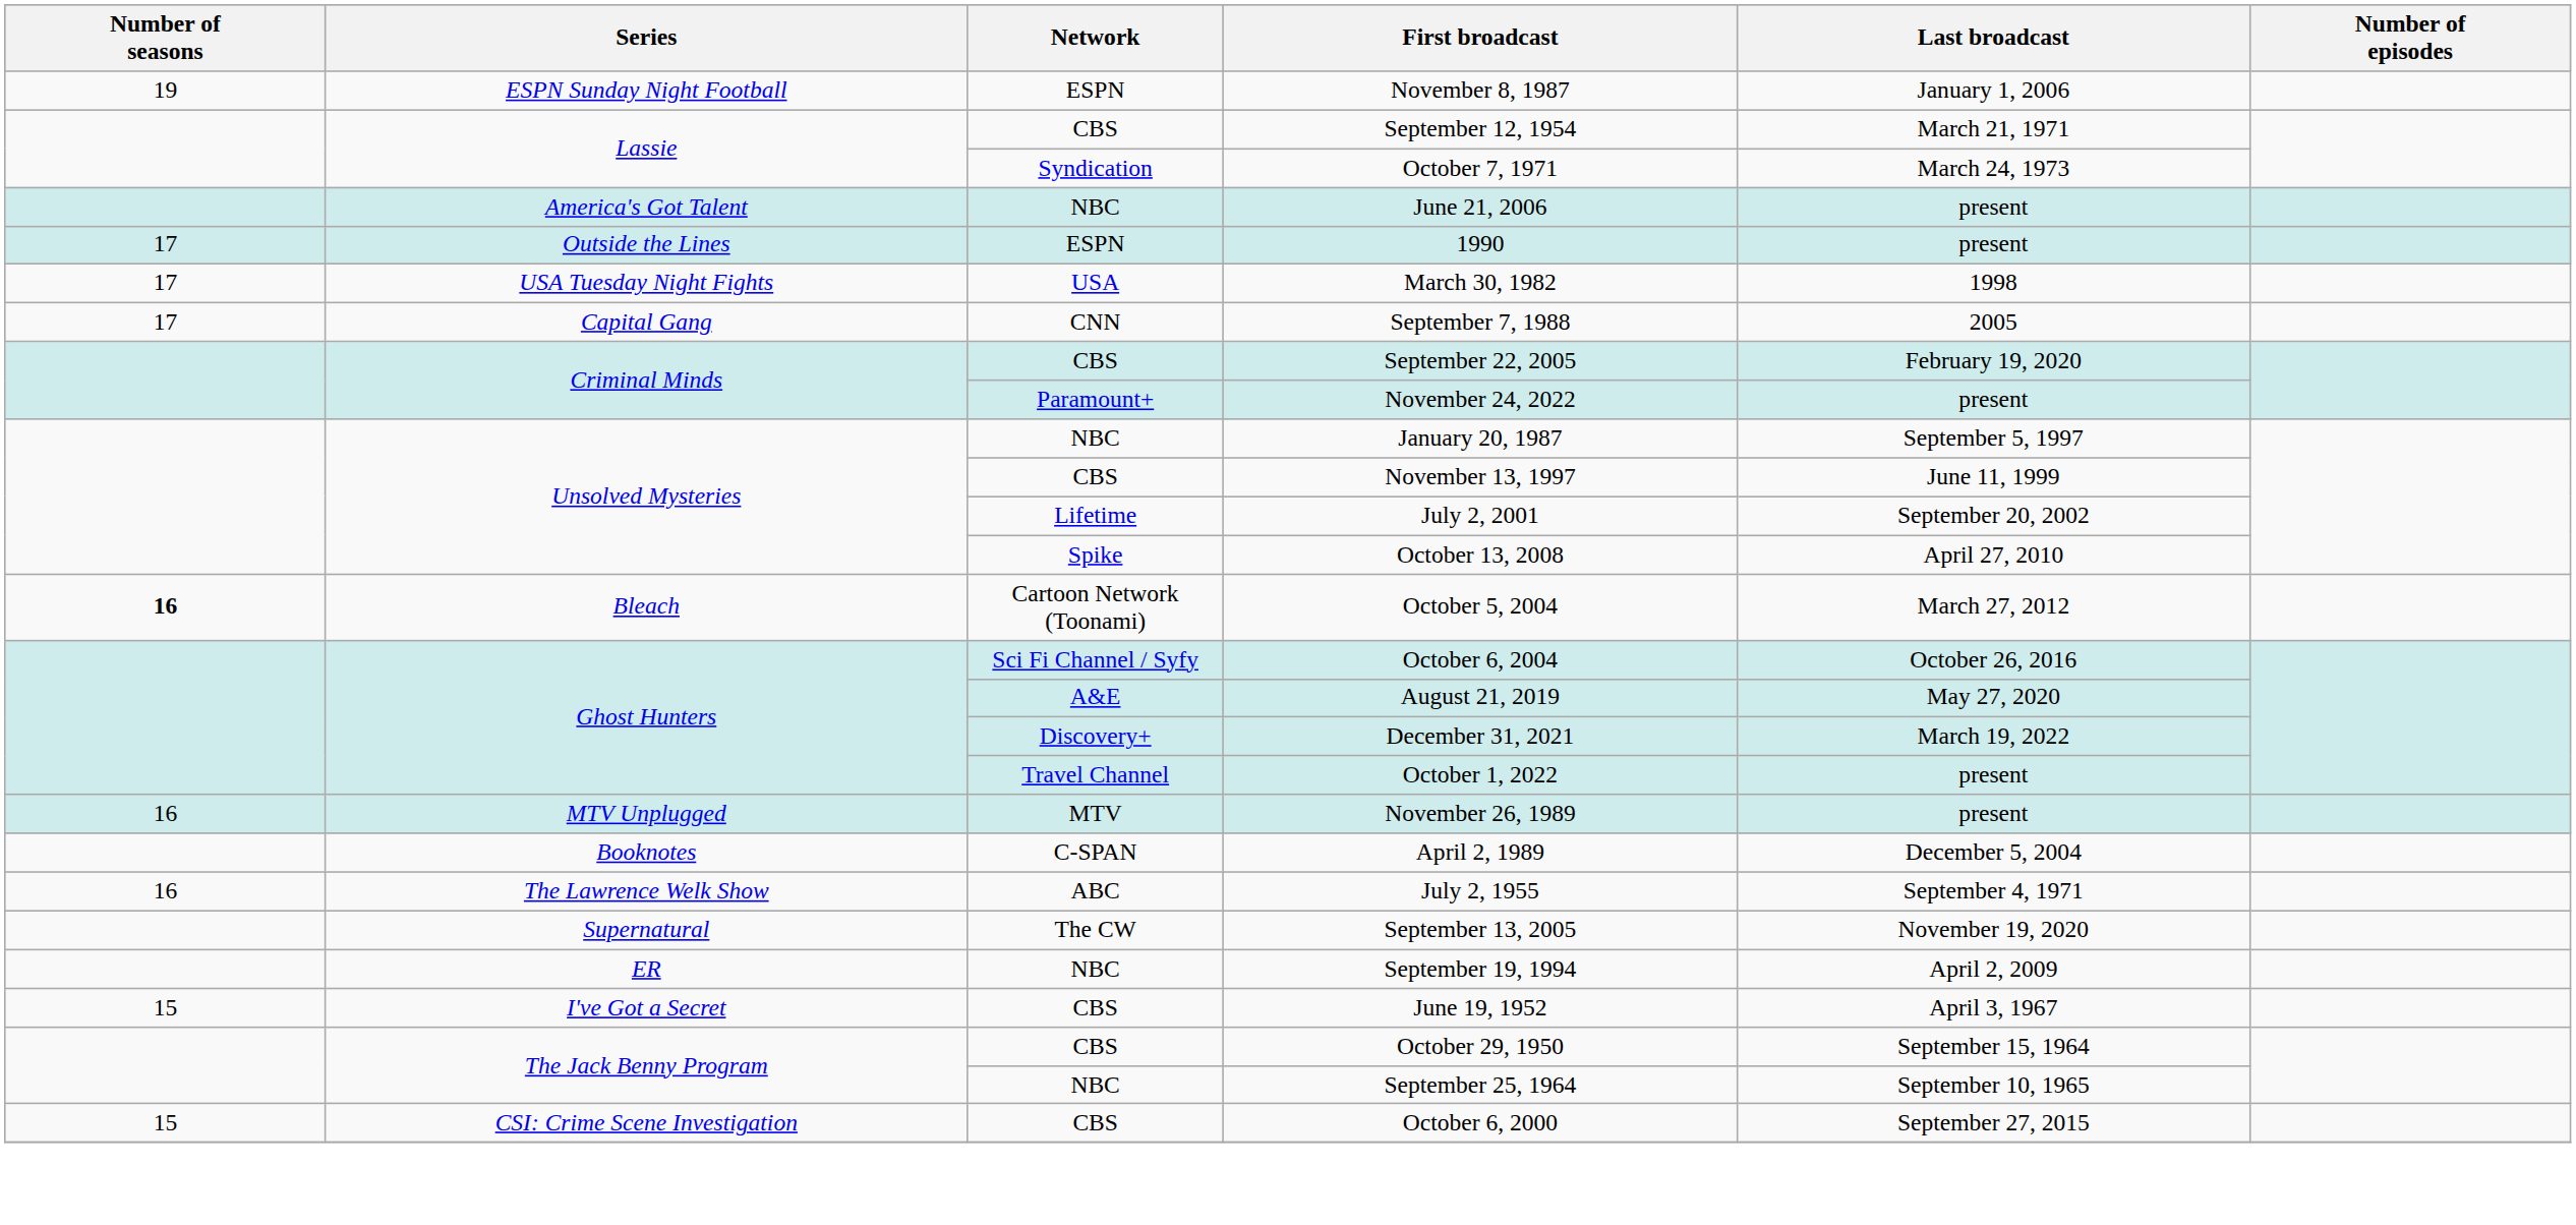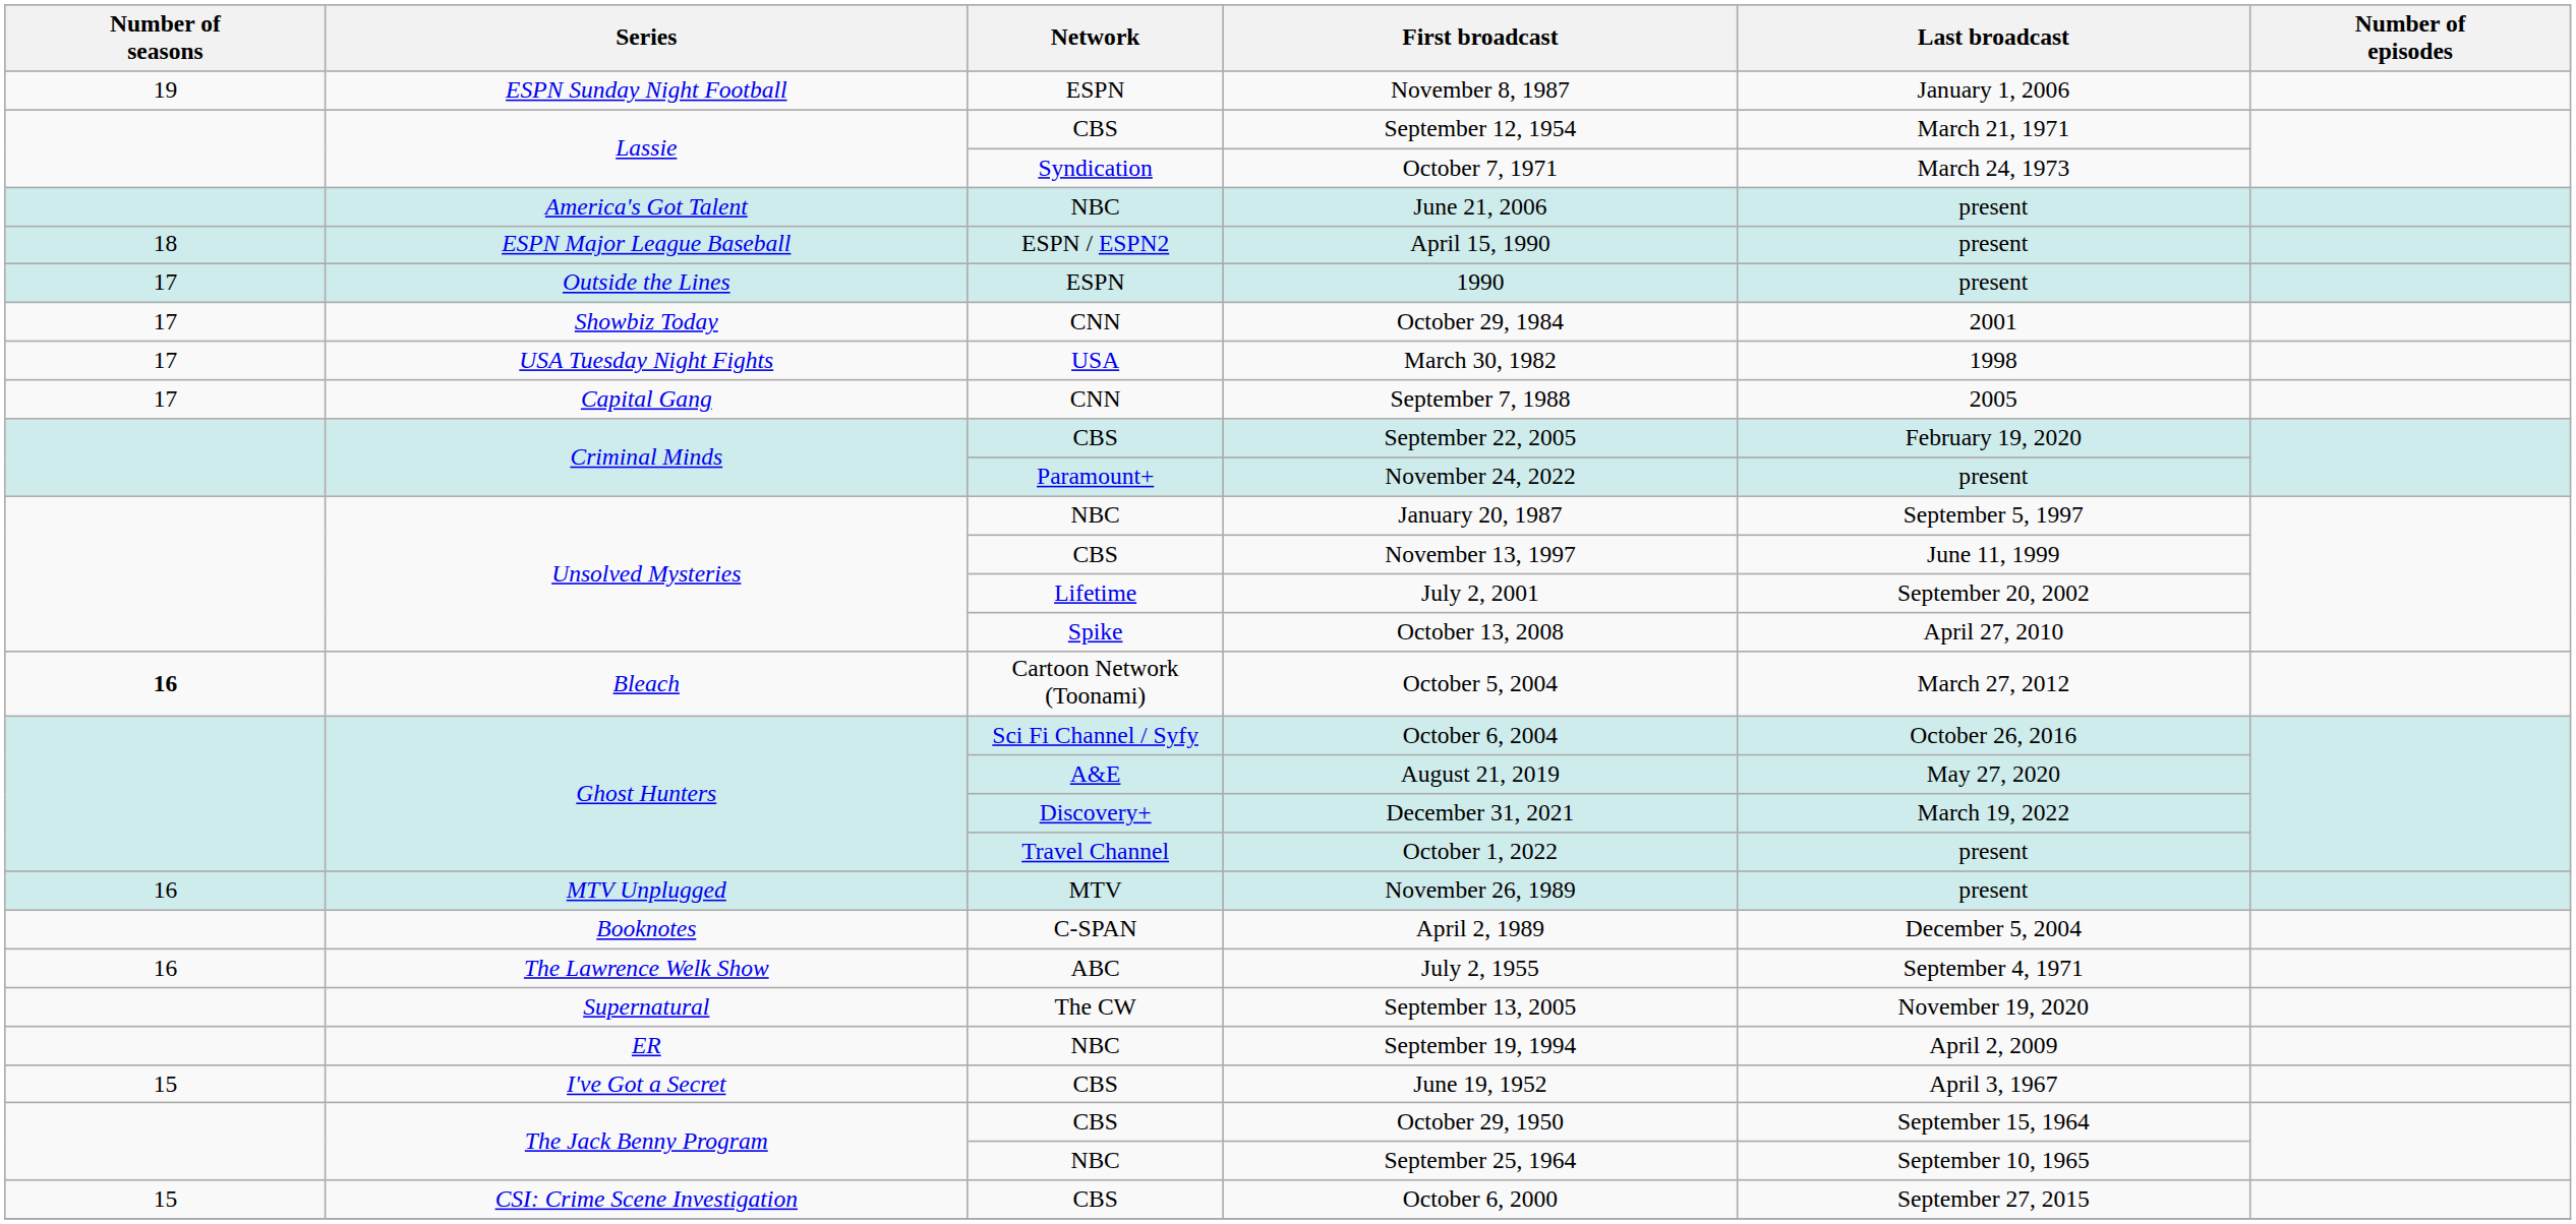+ row: 18 | ESPN Major League Baseball | ESPN / ESPN2 | April 15, 1990 | present
+ row: 17 | Showbiz Today | CNN | October 29, 1984 | 2001
